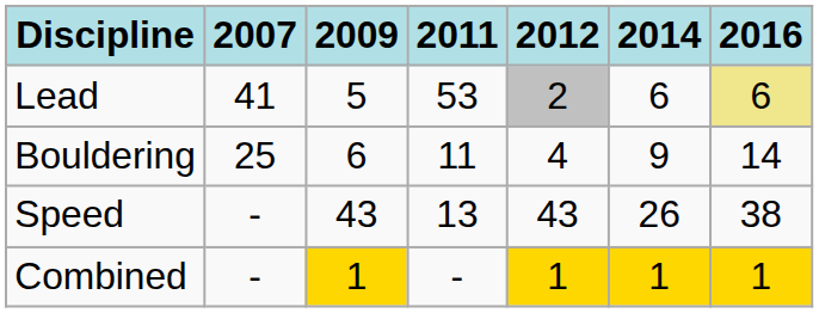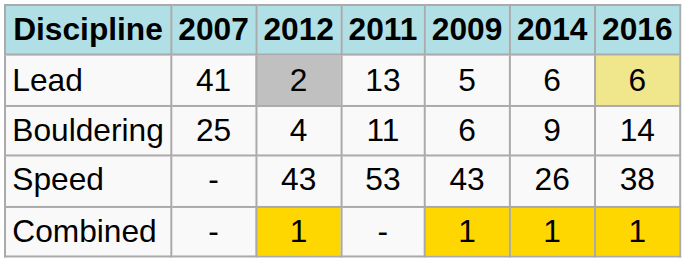columns swapped: 2009 <-> 2012
Lead | 2011: 53 -> 13
Speed | 2011: 13 -> 53
